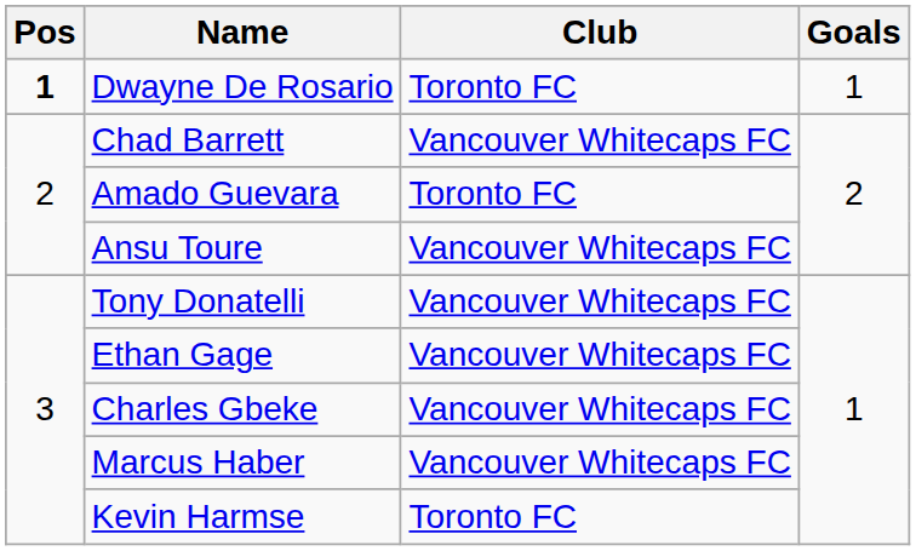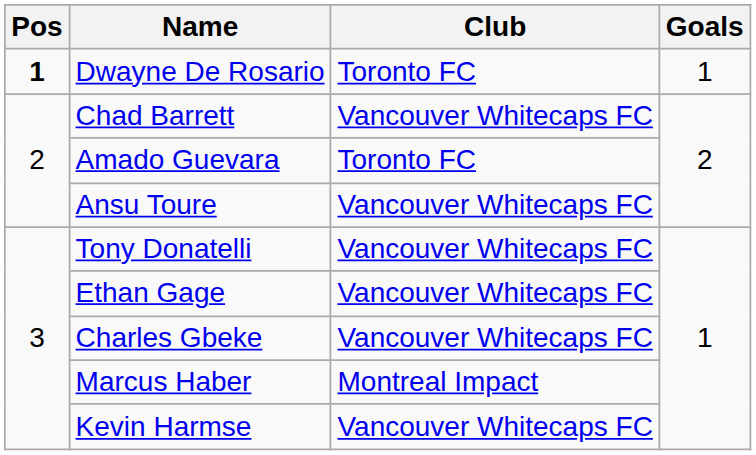Marcus Haber | Club: Vancouver Whitecaps FC -> Montreal Impact
Kevin Harmse | Club: Toronto FC -> Vancouver Whitecaps FC
